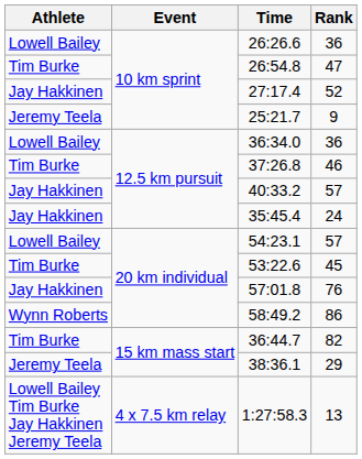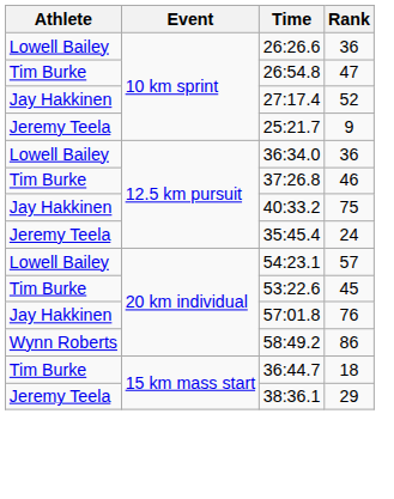40:33.2 | Rank: 57 -> 75
35:45.4 | Athlete: Jay Hakkinen -> Jeremy Teela
36:44.7 | Rank: 82 -> 18
- row: Lowell Bailey Tim Burke Jay Hakkinen Jeremy Teela | 4 x 7.5 km relay | 1:27:58.3 | 13
